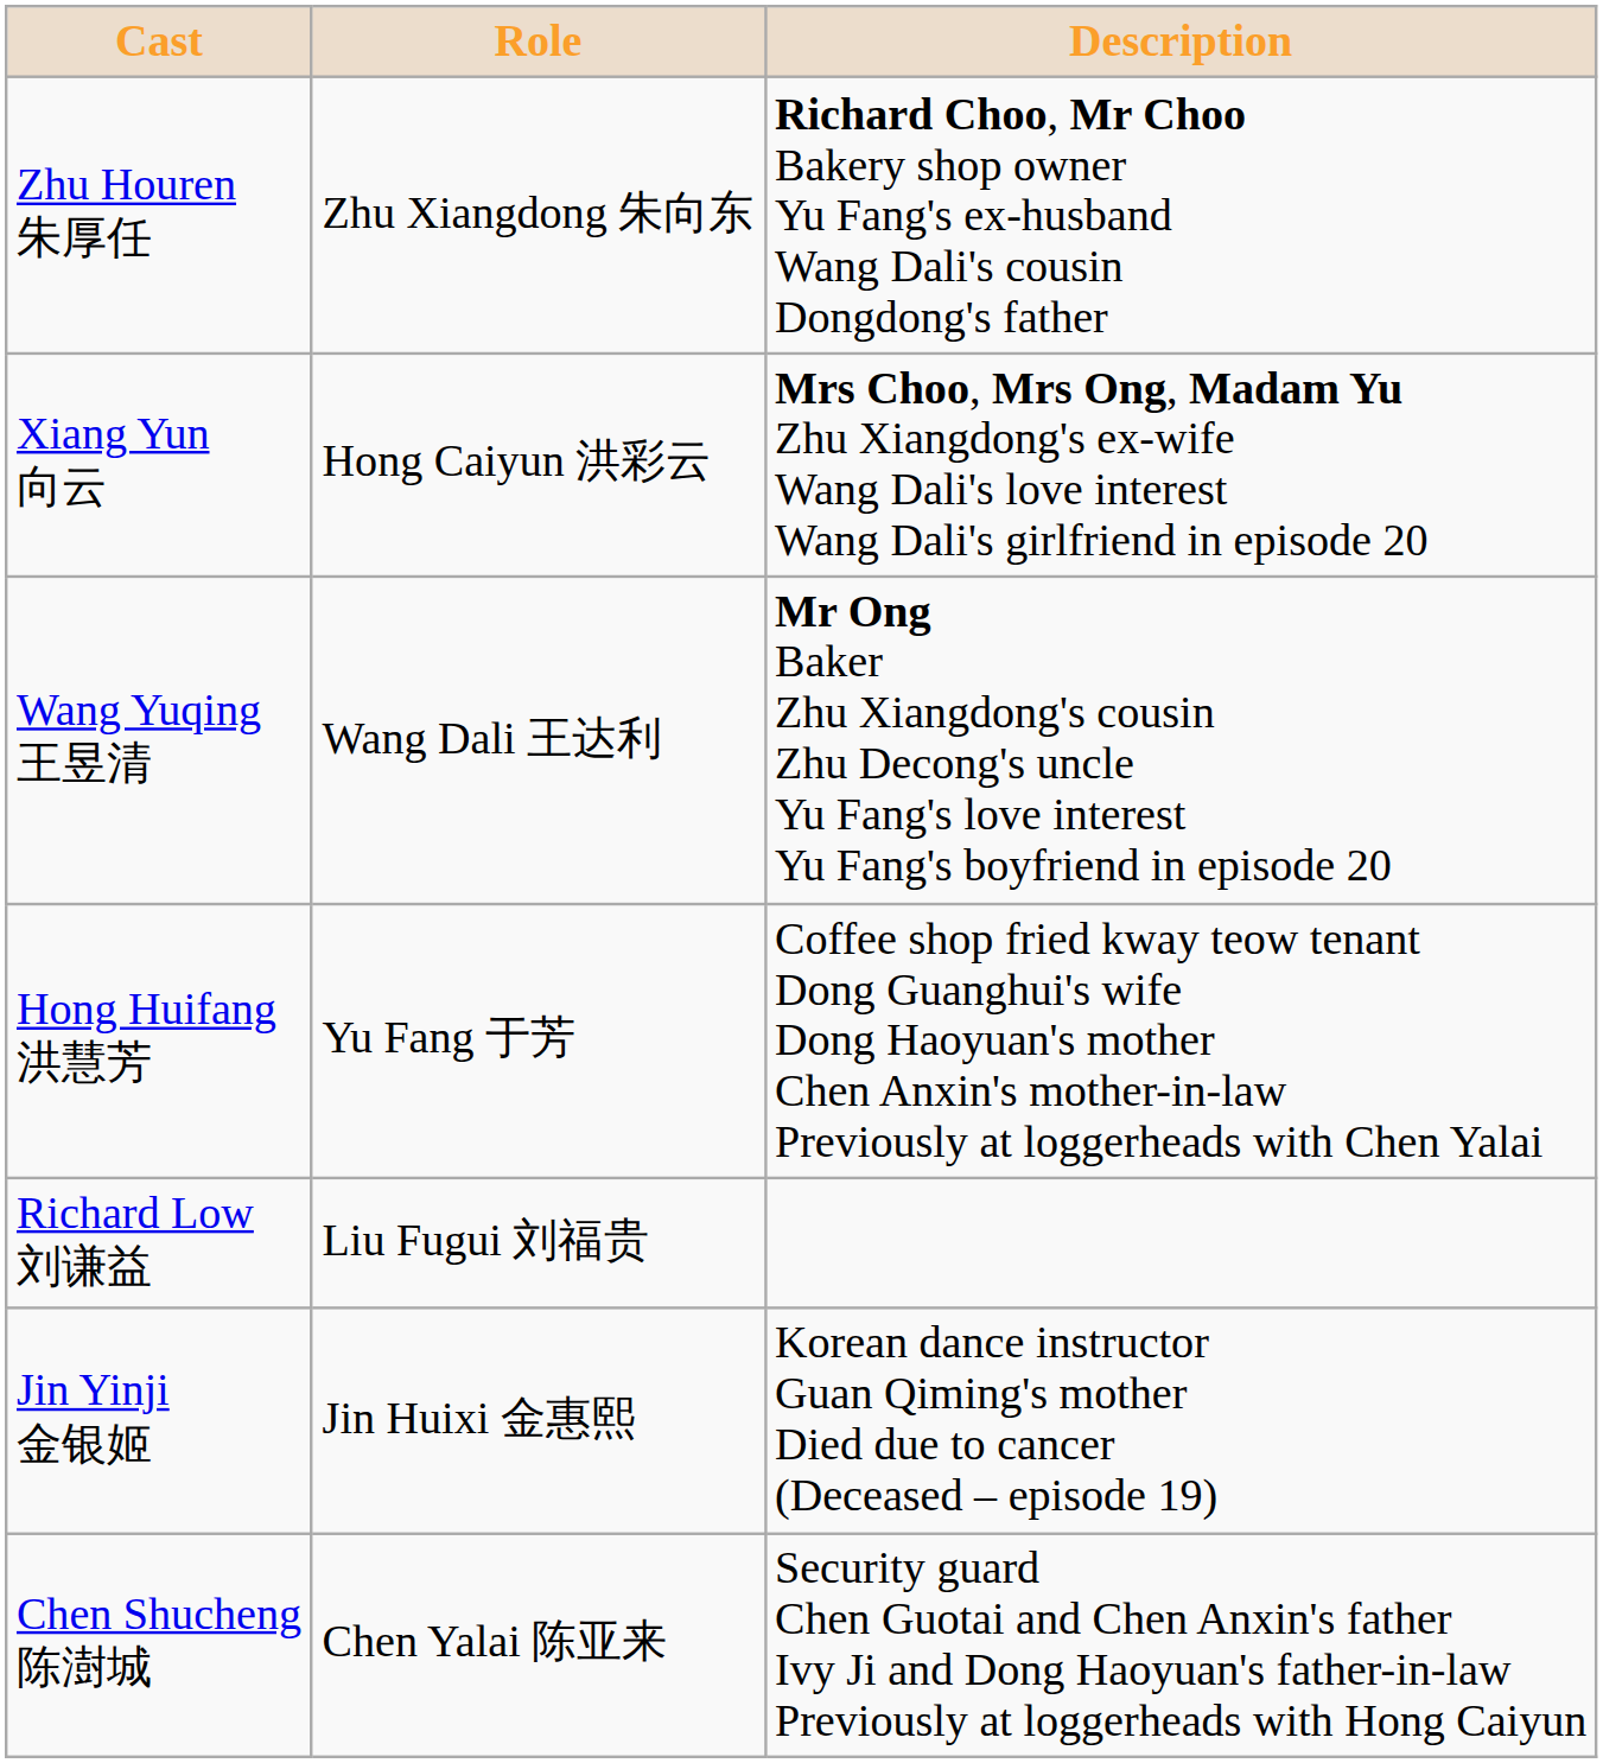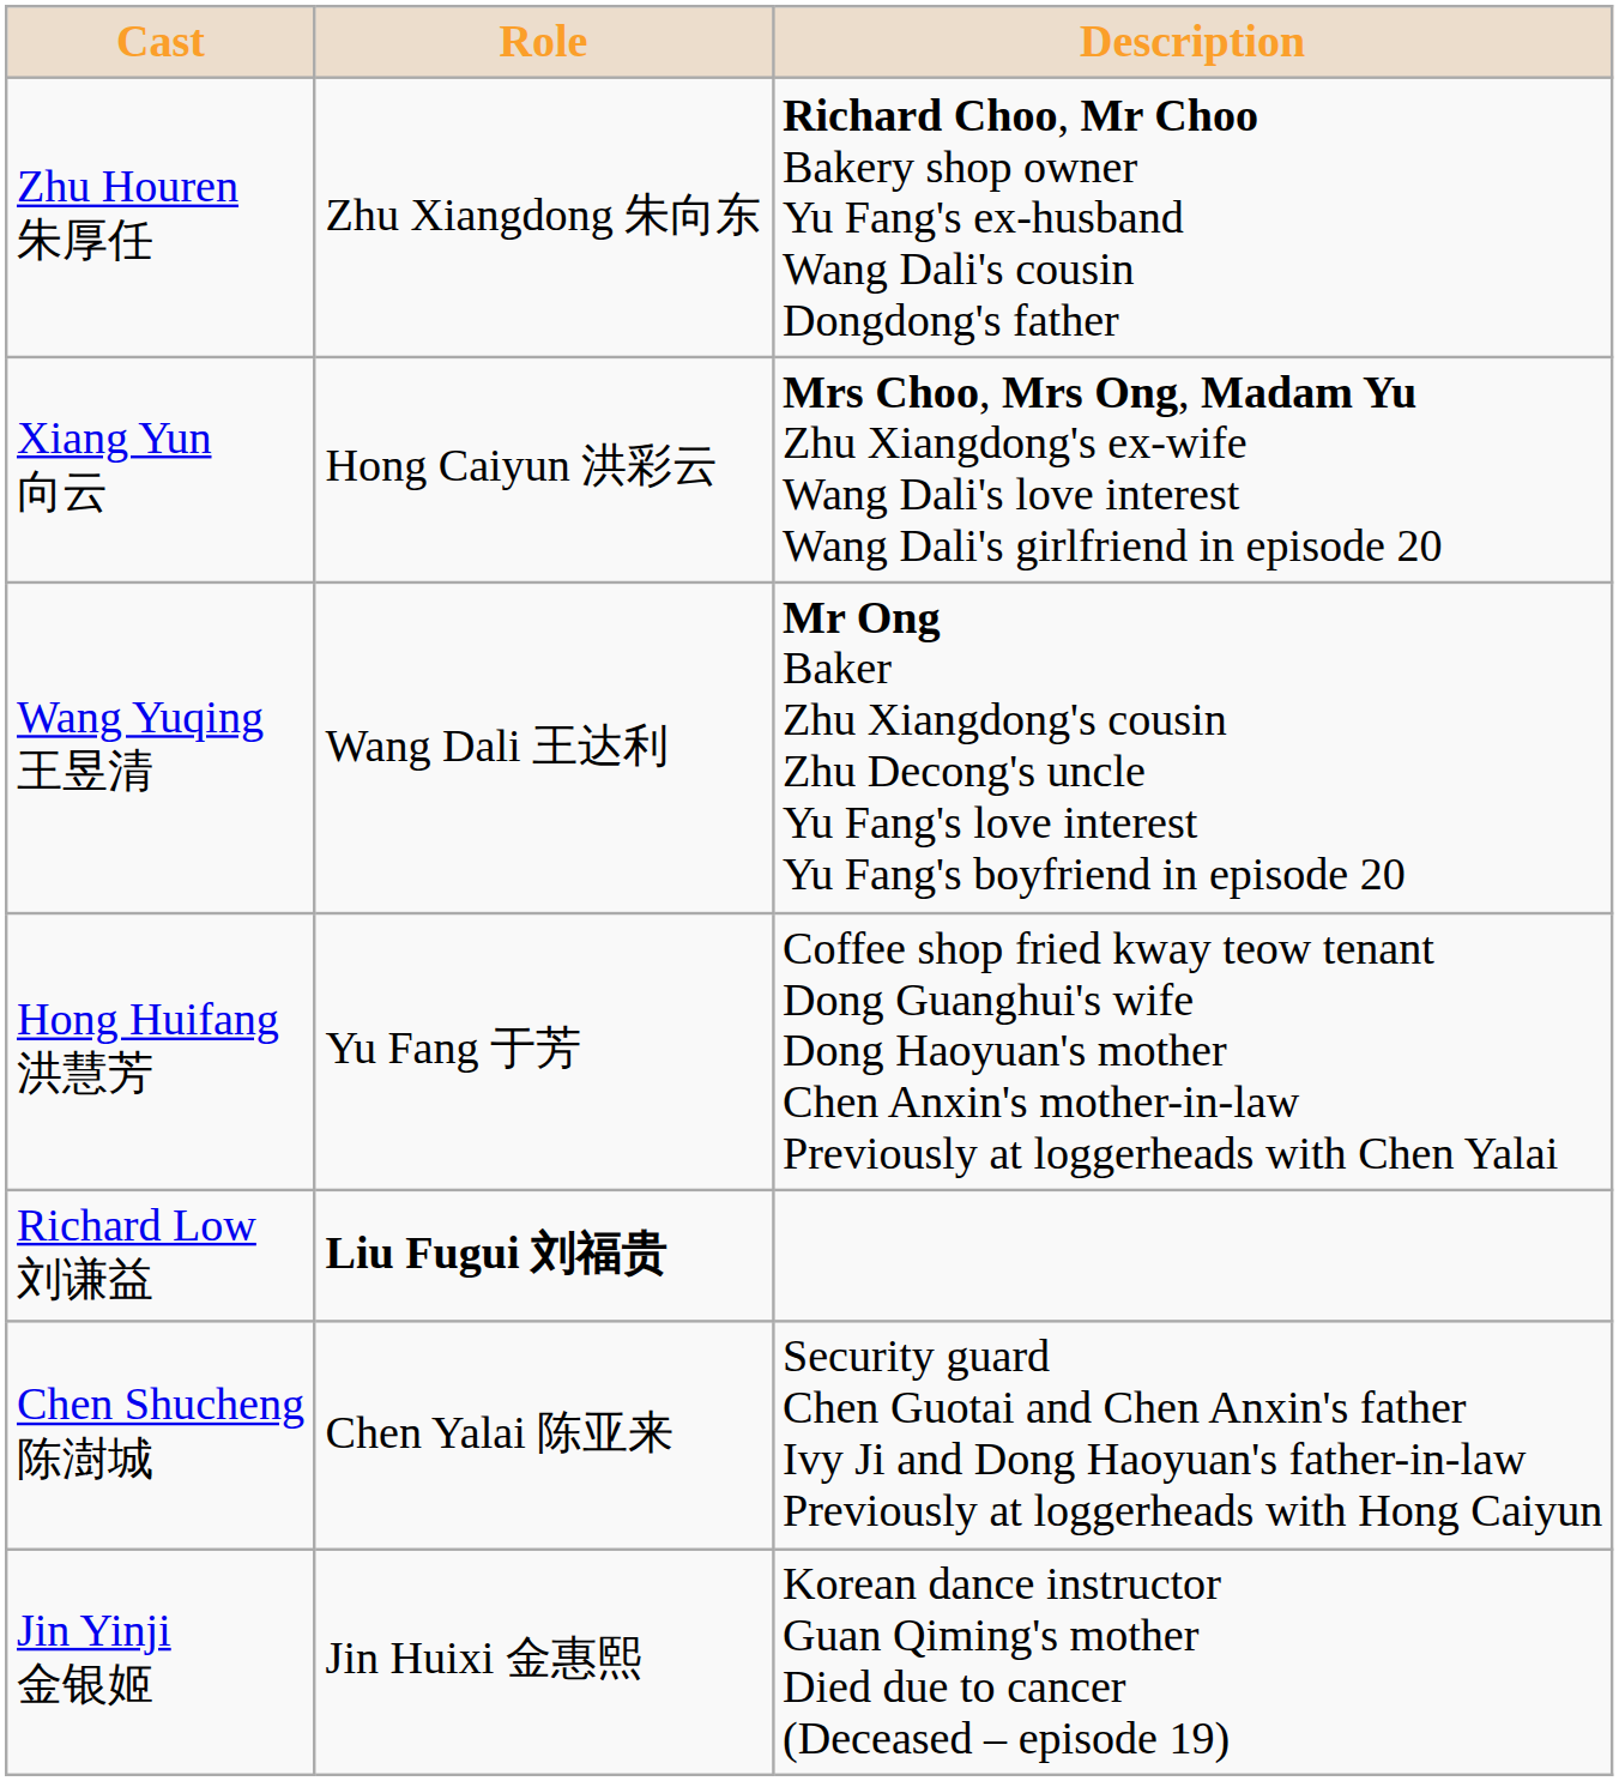Richard Low 刘谦益 | Role: normal -> bold
rows swapped: Chen Shucheng 陈澍城 <-> Jin Yinji 金银姬
